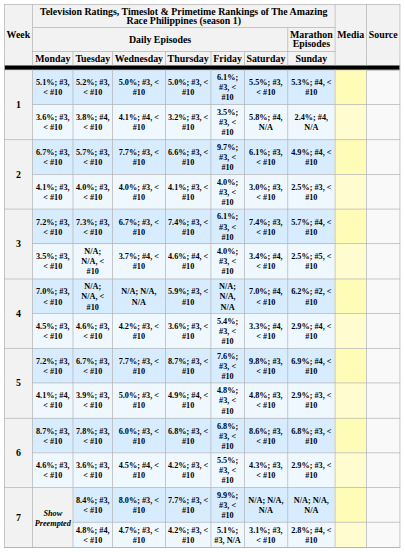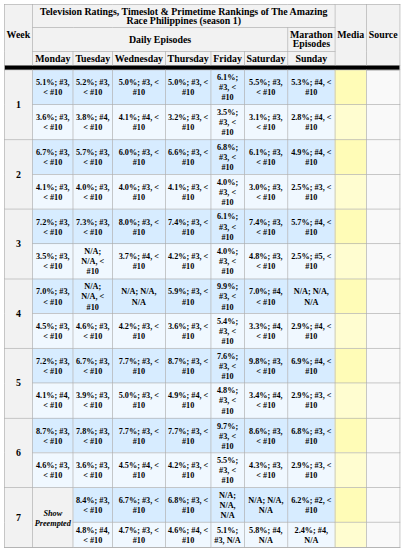3.8%; #4, < #10 | column 7: 5.8%; #4, N/A -> 3.1%; #3, < #10
3.8%; #4, < #10 | column 8: 2.4%; #4, N/A -> 2.8%; #4, < #10
5.7%; #3, < #10 | column 4: 7.7%; #3, < #10 -> 6.0%; #3, < #10
5.7%; #3, < #10 | column 6: 9.7%; #3, < #10 -> 6.8%; #3, < #10
7.3%; #3, < #10 | column 4: 6.7%; #3, < #10 -> 8.0%; #3, < #10
3.5%; #3, < #10 / N/A; N/A, < #10 | column 5: 4.6%; #4, < #10 -> 4.2%; #3, < #10
3.5%; #3, < #10 / N/A; N/A, < #10 | column 7: 3.4%; #4, < #10 -> 4.8%; #3, < #10
7.0%; #3, < #10 / N/A; N/A, < #10 | column 6: N/A; N/A, N/A -> 9.9%; #3, < #10
7.0%; #3, < #10 / N/A; N/A, < #10 | column 8: 6.2%; #2, < #10 -> N/A; N/A, N/A
3.9%; #3, < #10 | column 7: 4.8%; #3, < #10 -> 3.4%; #4, < #10
7.8%; #3, < #10 | column 4: 6.0%; #3, < #10 -> 7.7%; #3, < #10
7.8%; #3, < #10 | column 5: 6.8%; #3, < #10 -> 7.7%; #3, < #10
7.8%; #3, < #10 | column 6: 6.8%; #3, < #10 -> 9.7%; #3, < #10
8.4%; #3, < #10 | column 4: 8.0%; #3, < #10 -> 6.7%; #3, < #10
8.4%; #3, < #10 | column 5: 7.7%; #3, < #10 -> 6.8%; #3, < #10
8.4%; #3, < #10 | column 6: 9.9%; #3, < #10 -> N/A; N/A, N/A
8.4%; #3, < #10 | column 8: N/A; N/A, N/A -> 6.2%; #2, < #10
4.8%; #4, < #10 | column 5: 4.2%; #3, < #10 -> 4.6%; #4, < #10
4.8%; #4, < #10 | column 7: 3.1%; #3, < #10 -> 5.8%; #4, N/A
4.8%; #4, < #10 | column 8: 2.8%; #4, < #10 -> 2.4%; #4, N/A
